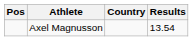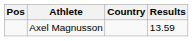Axel Magnusson | Results: 13.54 -> 13.59
